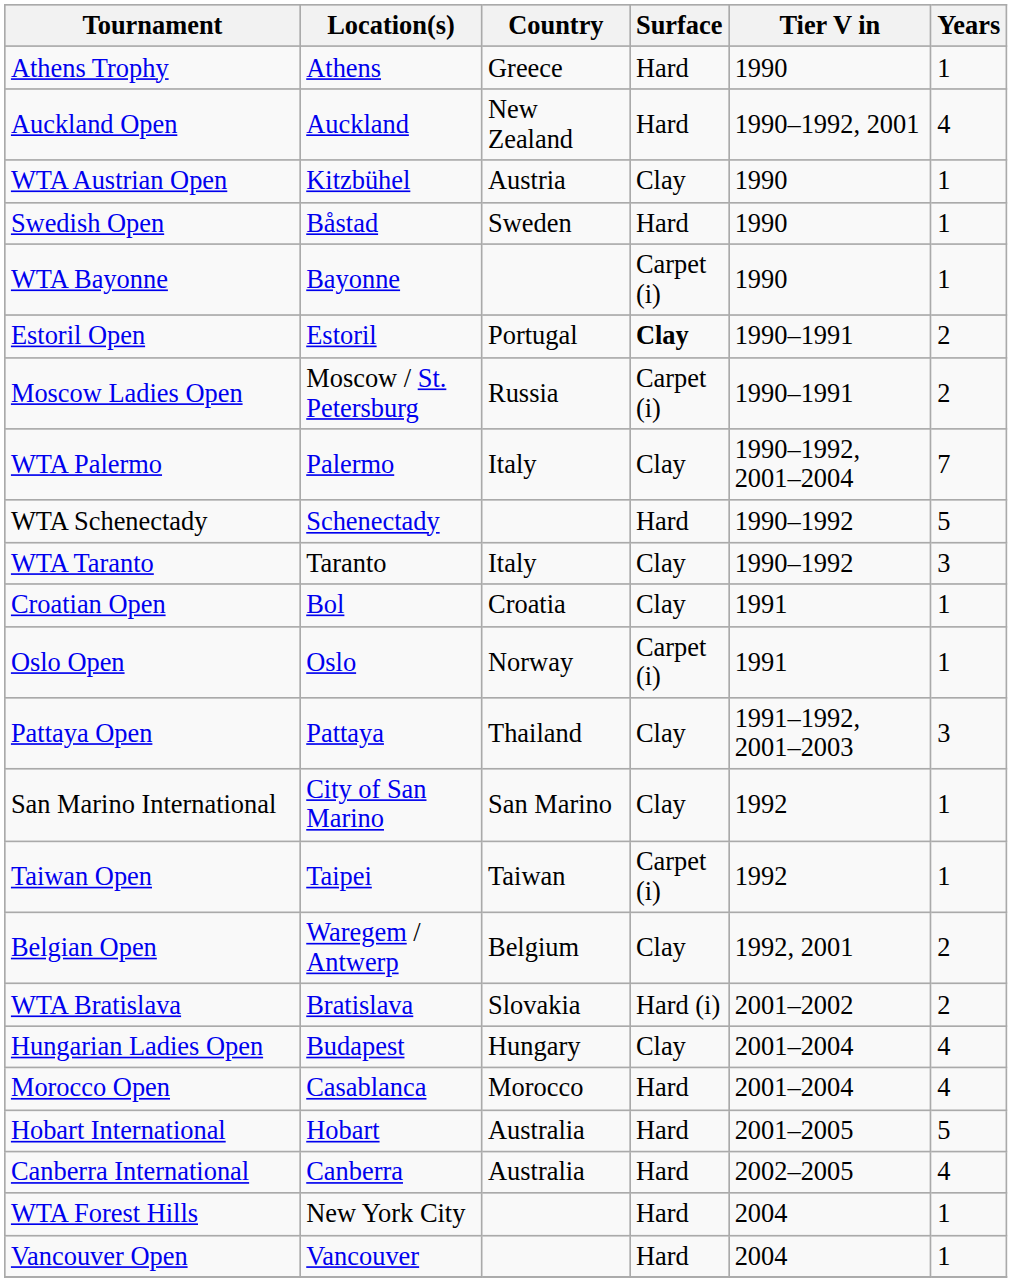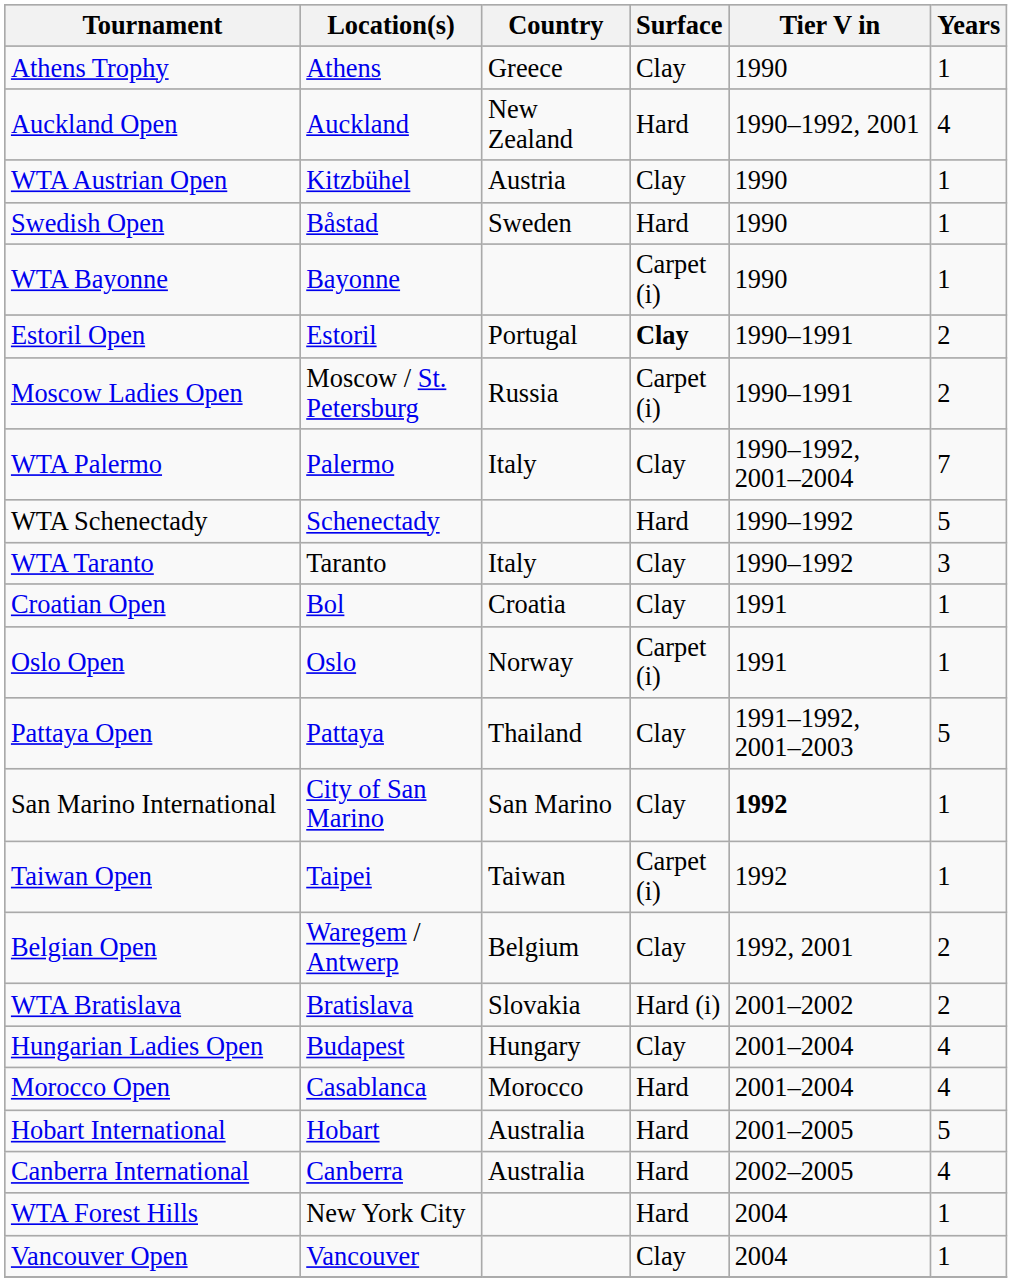Athens Trophy | Surface: Hard -> Clay
Pattaya Open | Years: 3 -> 5
San Marino International | Tier V in: normal -> bold
Vancouver Open | Surface: Hard -> Clay
